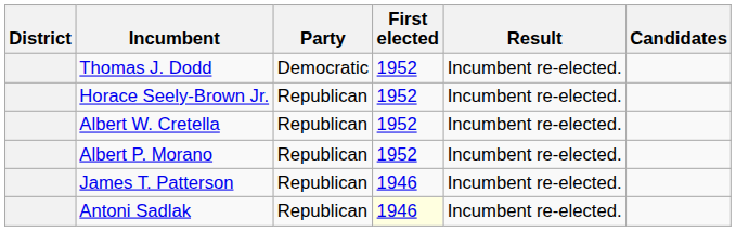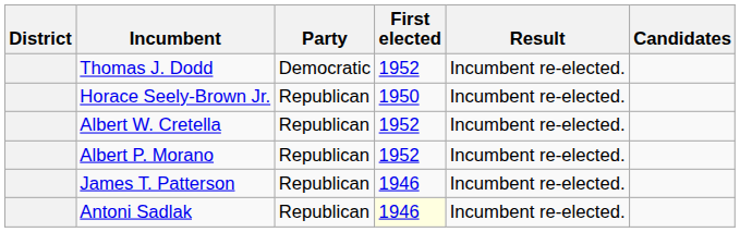Horace Seely-Brown Jr. | First elected: 1952 -> 1950
